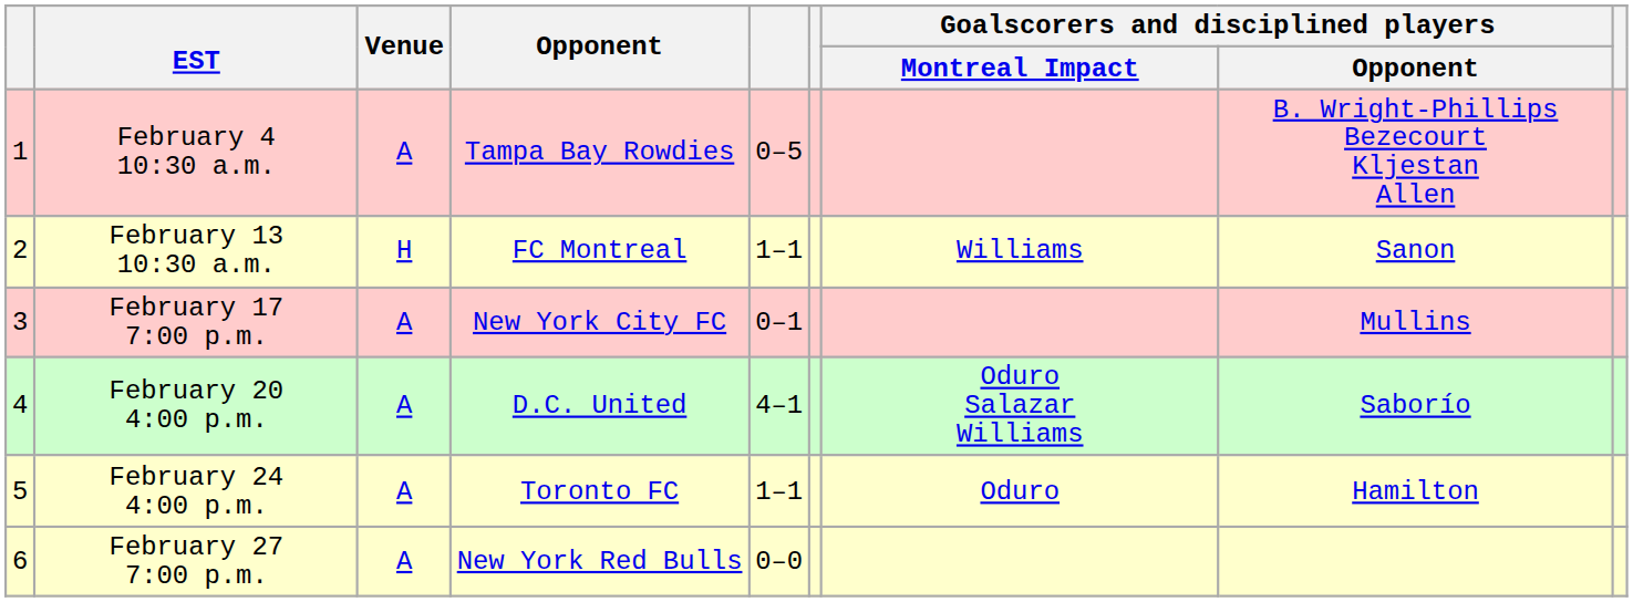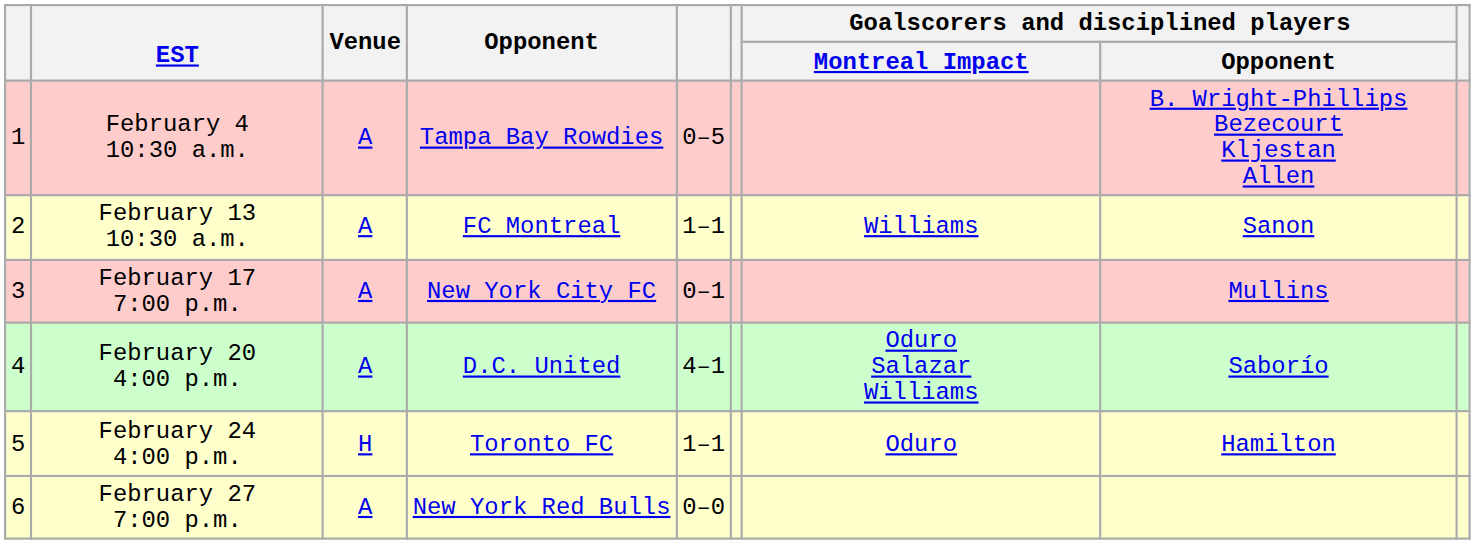February 13 10:30 a.m. | Venue: H -> A
February 24 4:00 p.m. | Venue: A -> H
